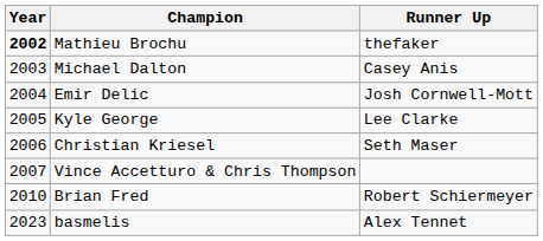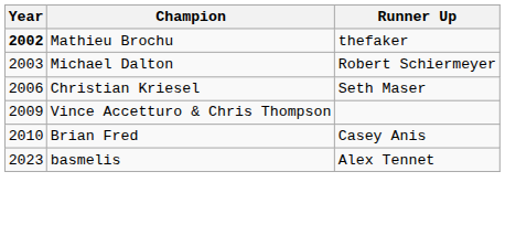Michael Dalton | Runner Up: Casey Anis -> Robert Schiermeyer
- row: 2004 | Emir Delic | Josh Cornwell-Mott
- row: 2005 | Kyle George | Lee Clarke
Vince Accetturo & Chris Thompson | Year: 2007 -> 2009
Brian Fred | Runner Up: Robert Schiermeyer -> Casey Anis
